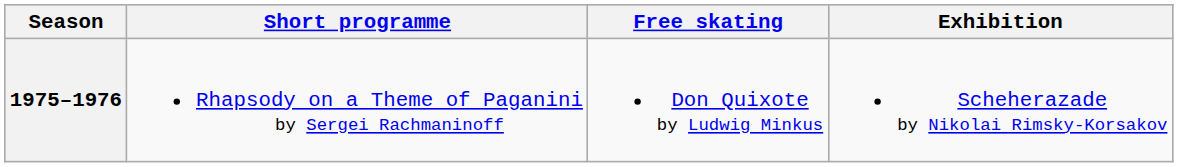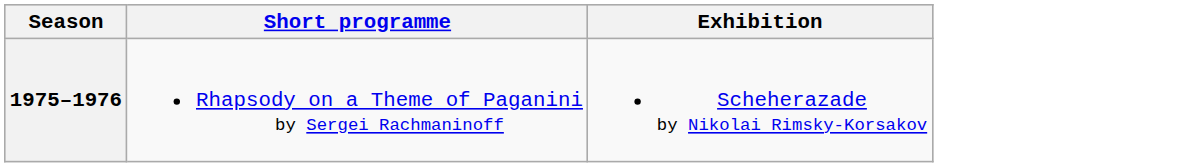- column: Free skating | Don Quixote by Ludwig Minkus
